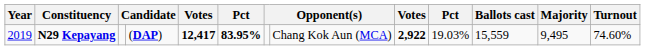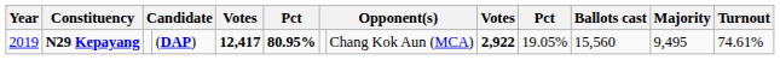N29 Kepayang | column 6: 83.95% -> 80.95%
N29 Kepayang | column 10: 19.03% -> 19.05%
N29 Kepayang | Ballots cast: 15,559 -> 15,560
N29 Kepayang | Turnout: 74.60% -> 74.61%
